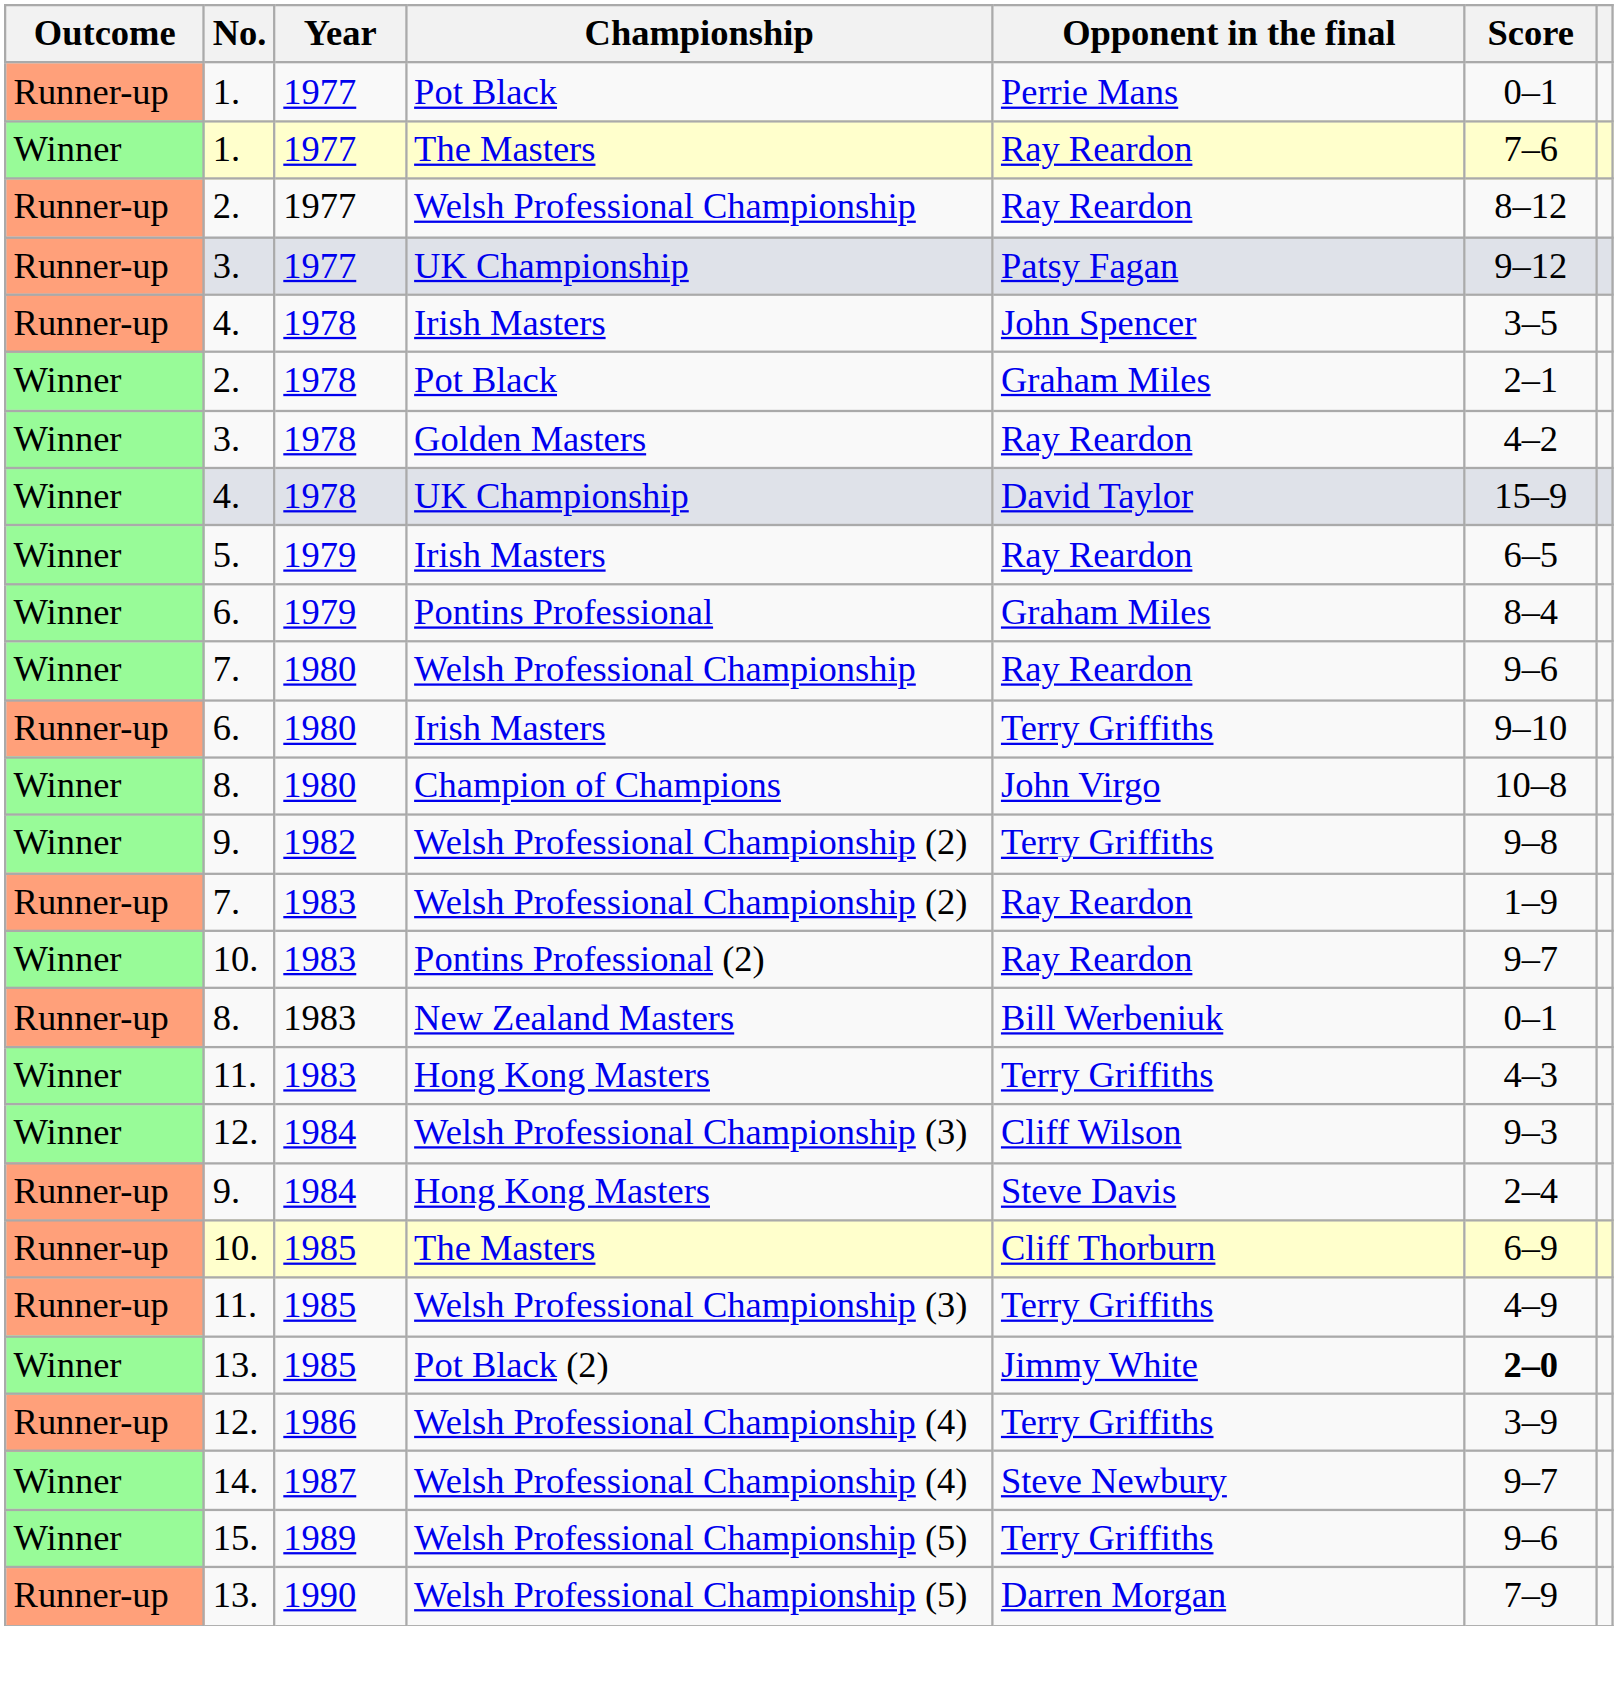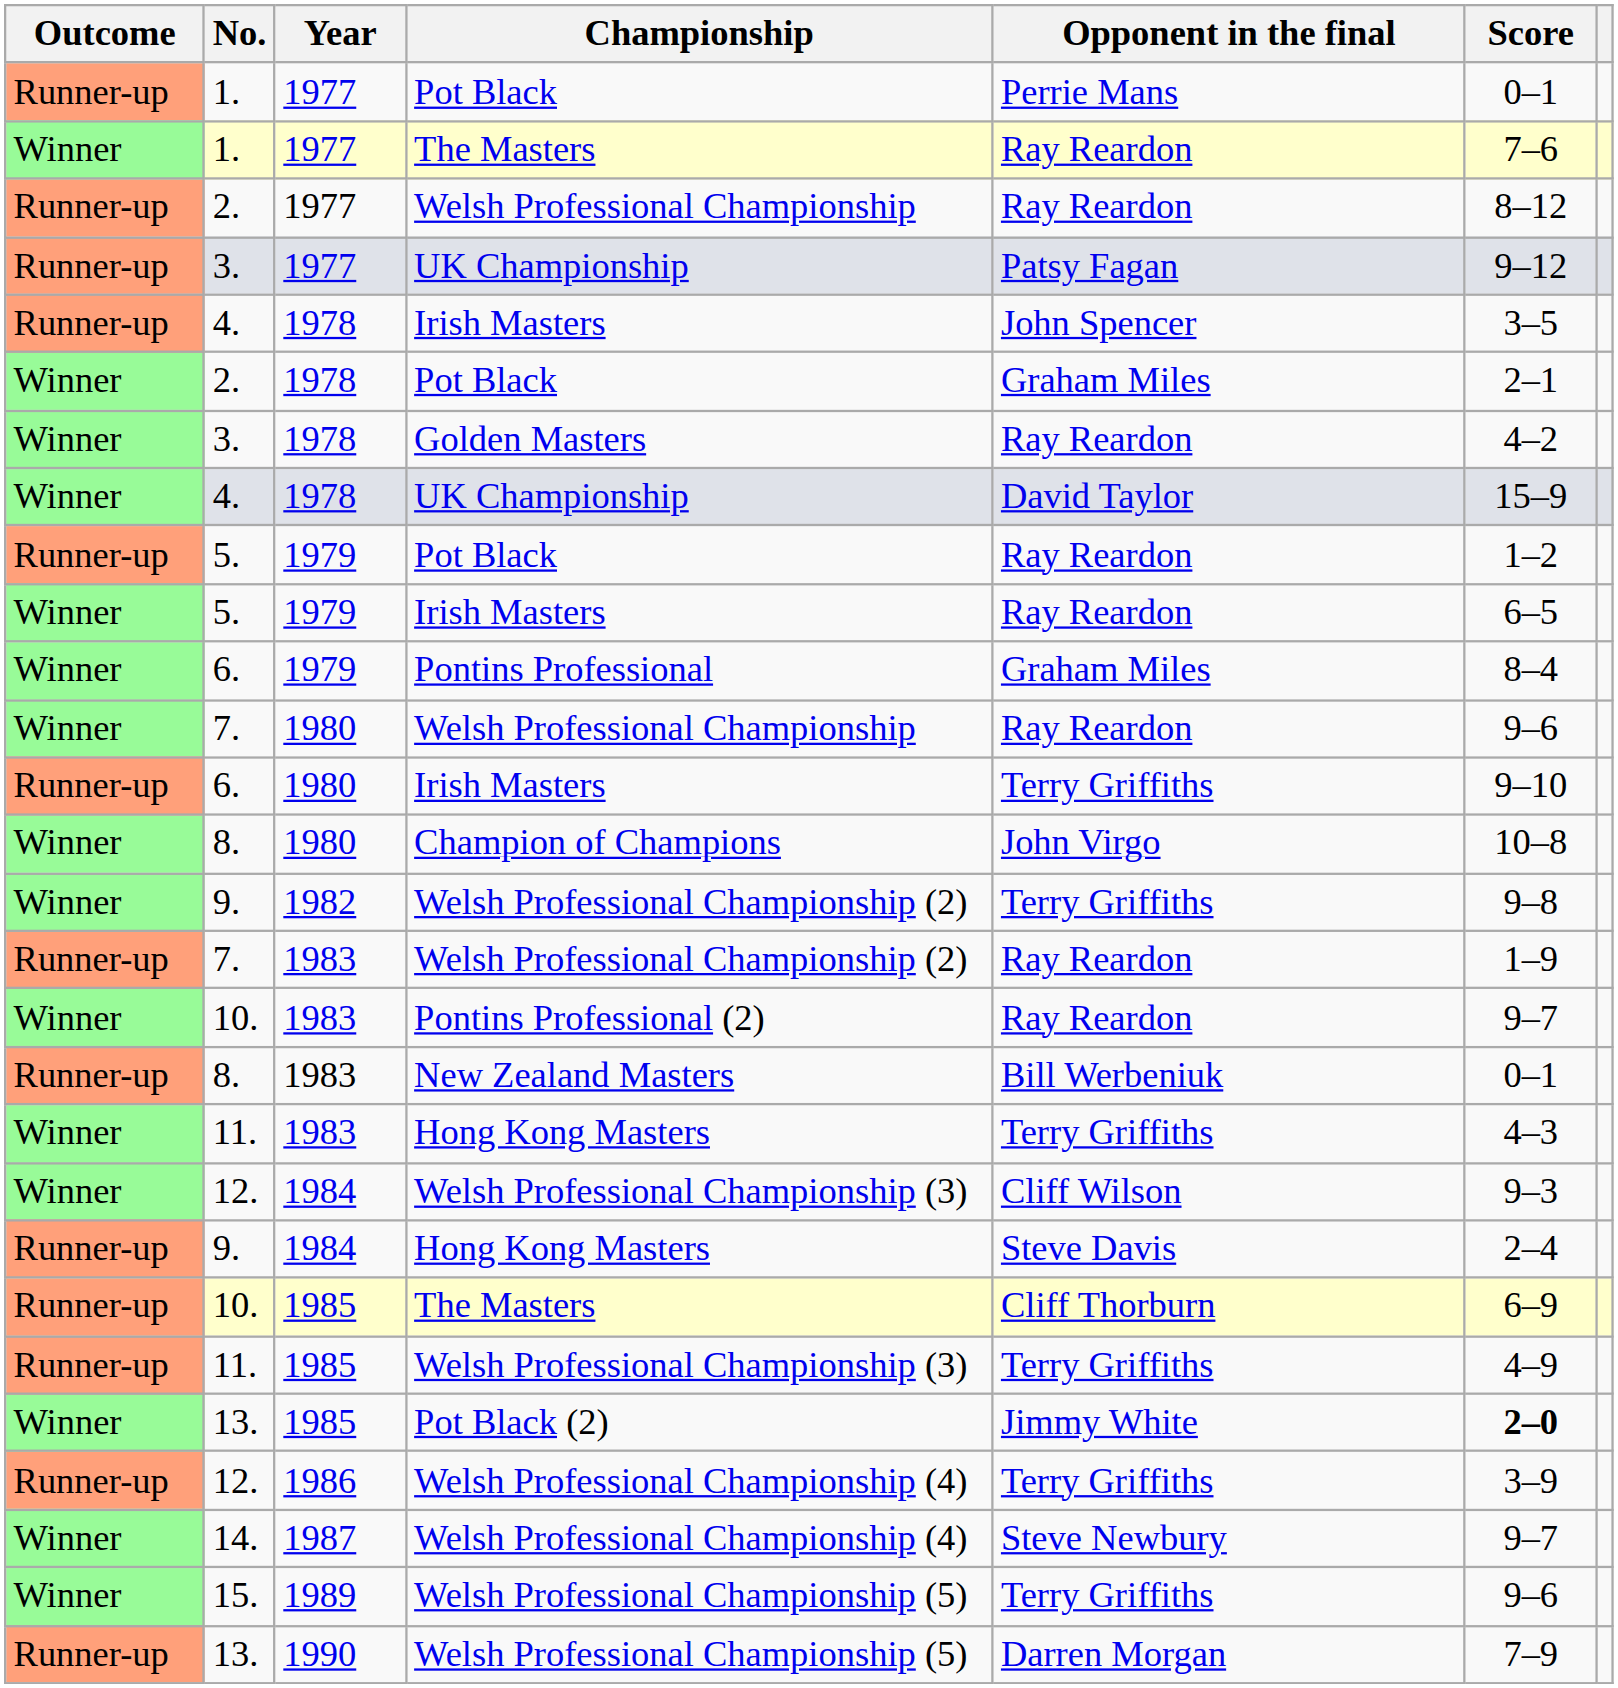+ row: Runner-up | 5. | 1979 | Pot Black | Ray Reardon | 1–2
